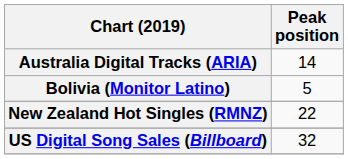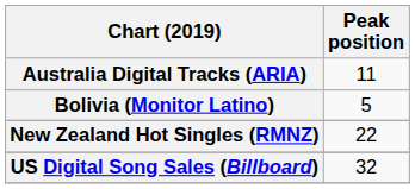Australia Digital Tracks (ARIA) | Peak position: 14 -> 11
